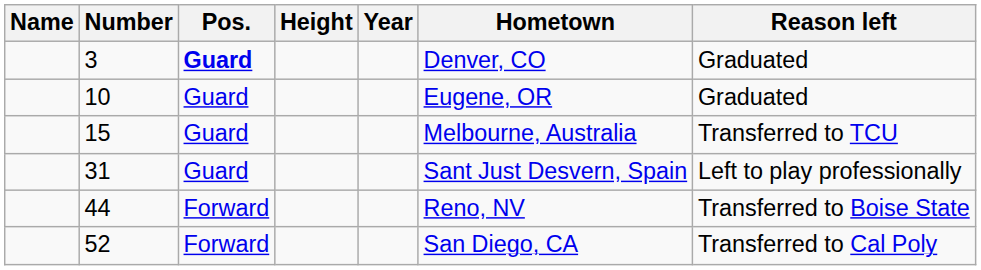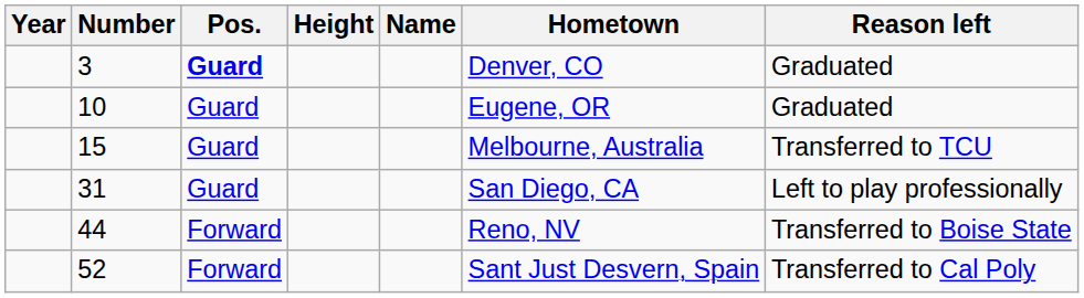columns swapped: Name <-> Year
31 | Hometown: Sant Just Desvern, Spain -> San Diego, CA
52 | Hometown: San Diego, CA -> Sant Just Desvern, Spain
